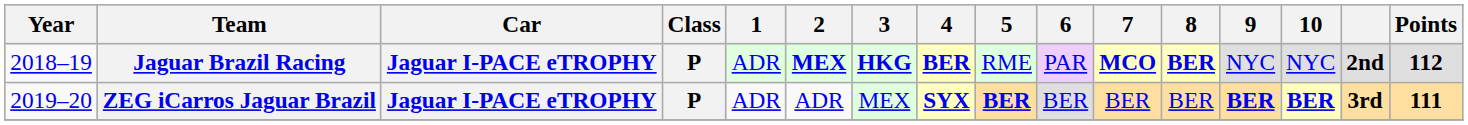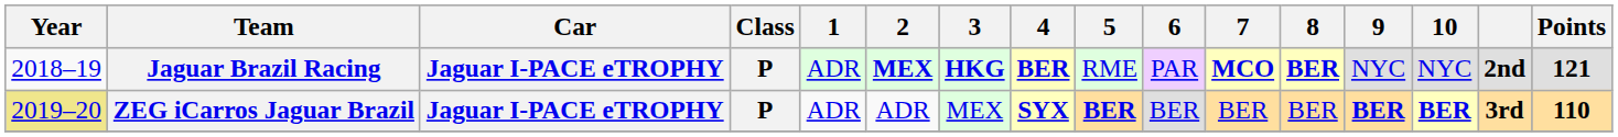Jaguar Brazil Racing | Points: 112 -> 121
ZEG iCarros Jaguar Brazil | Year: no background -> khaki background
ZEG iCarros Jaguar Brazil | Points: 111 -> 110
